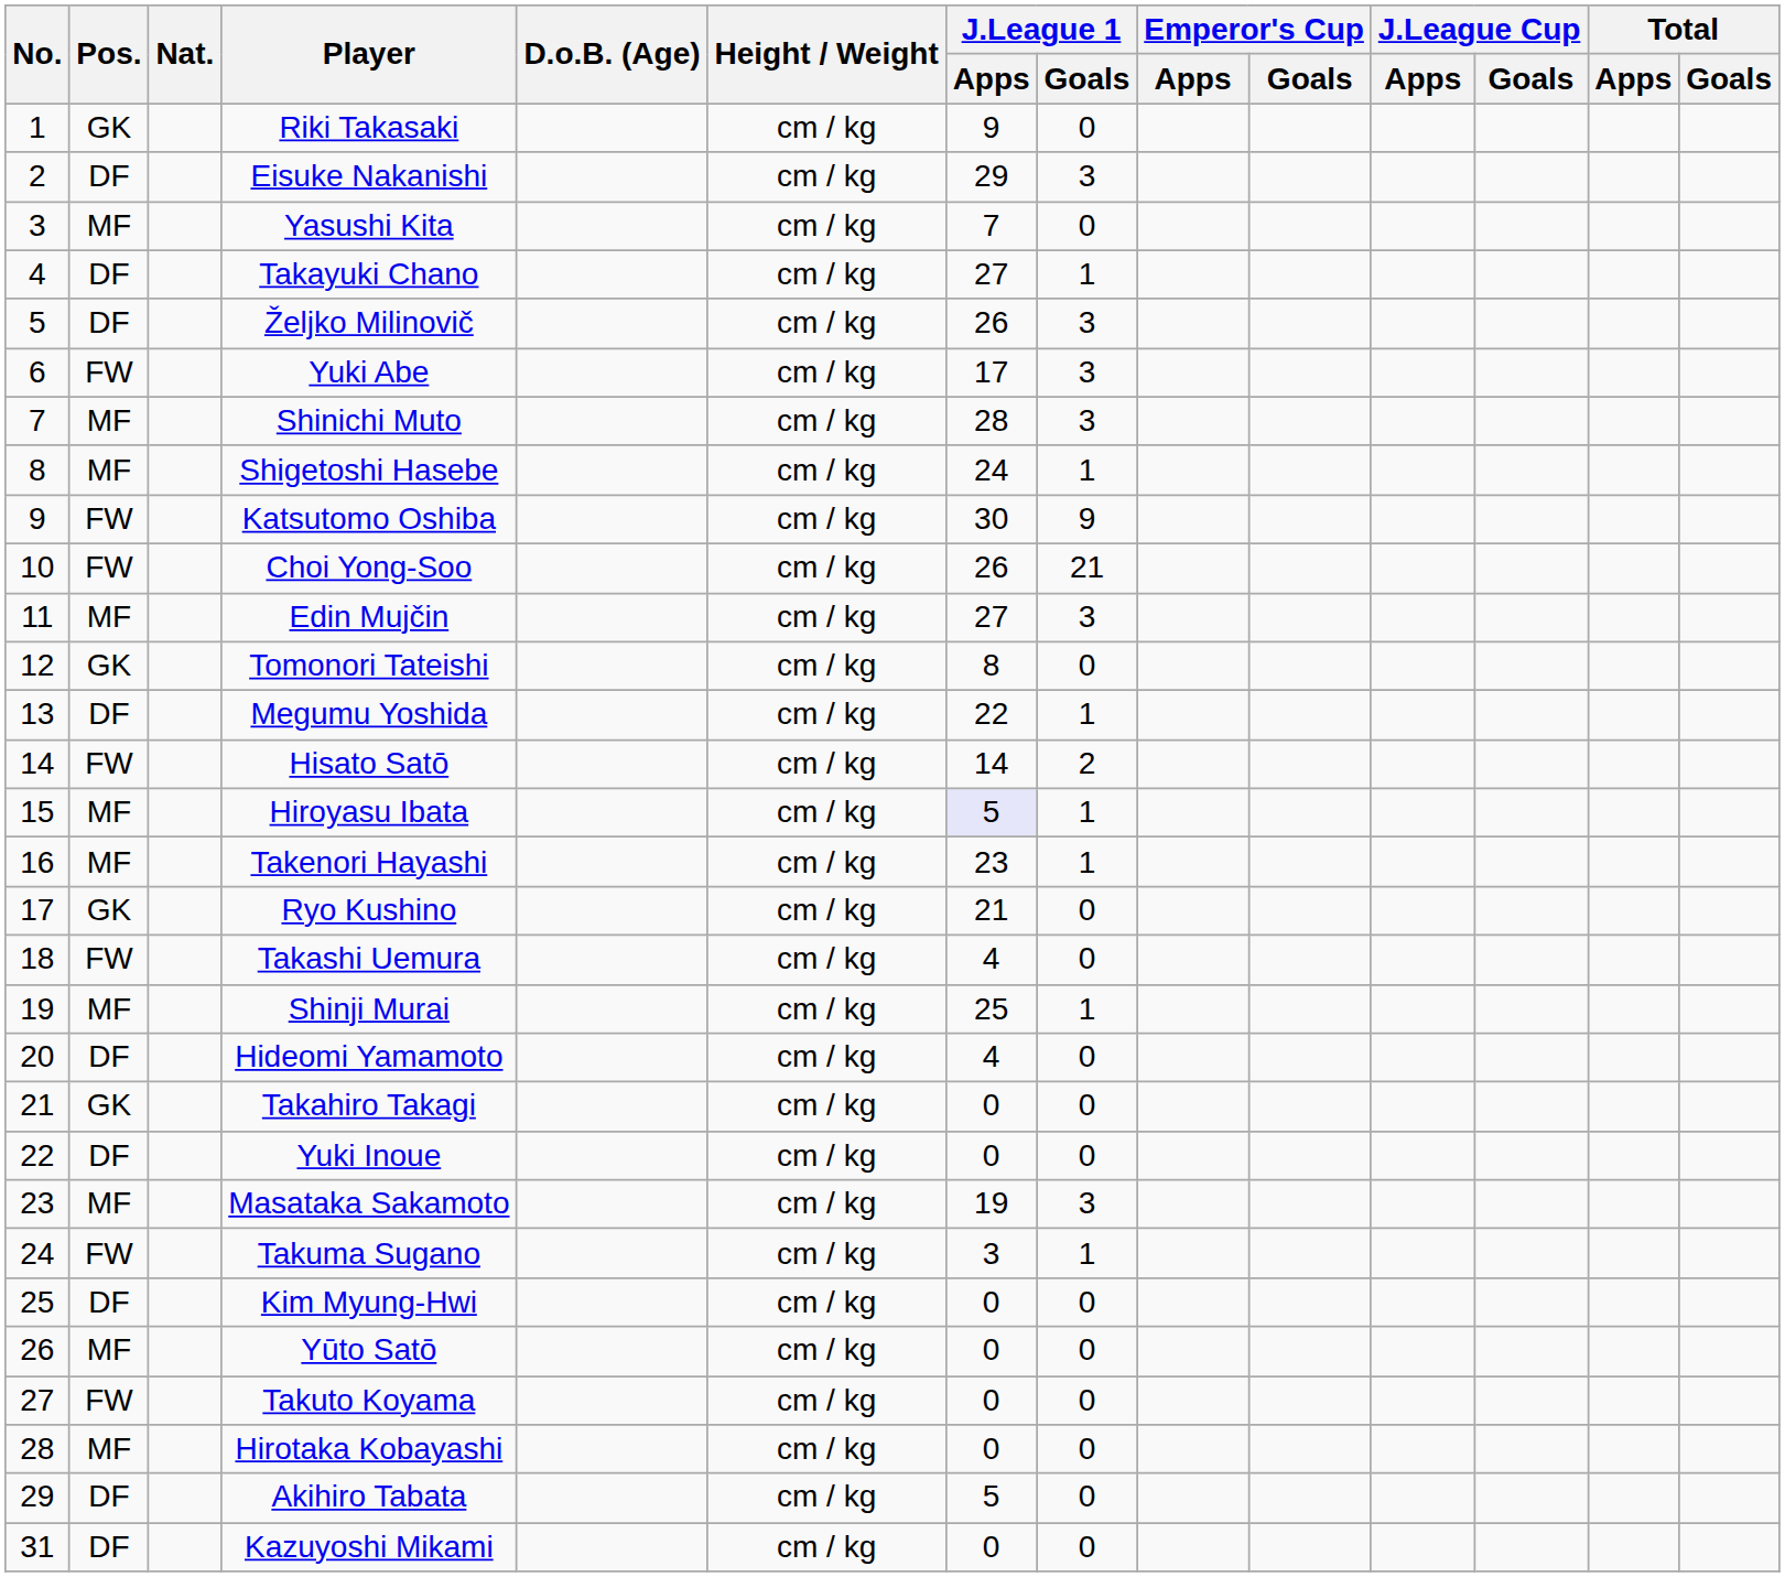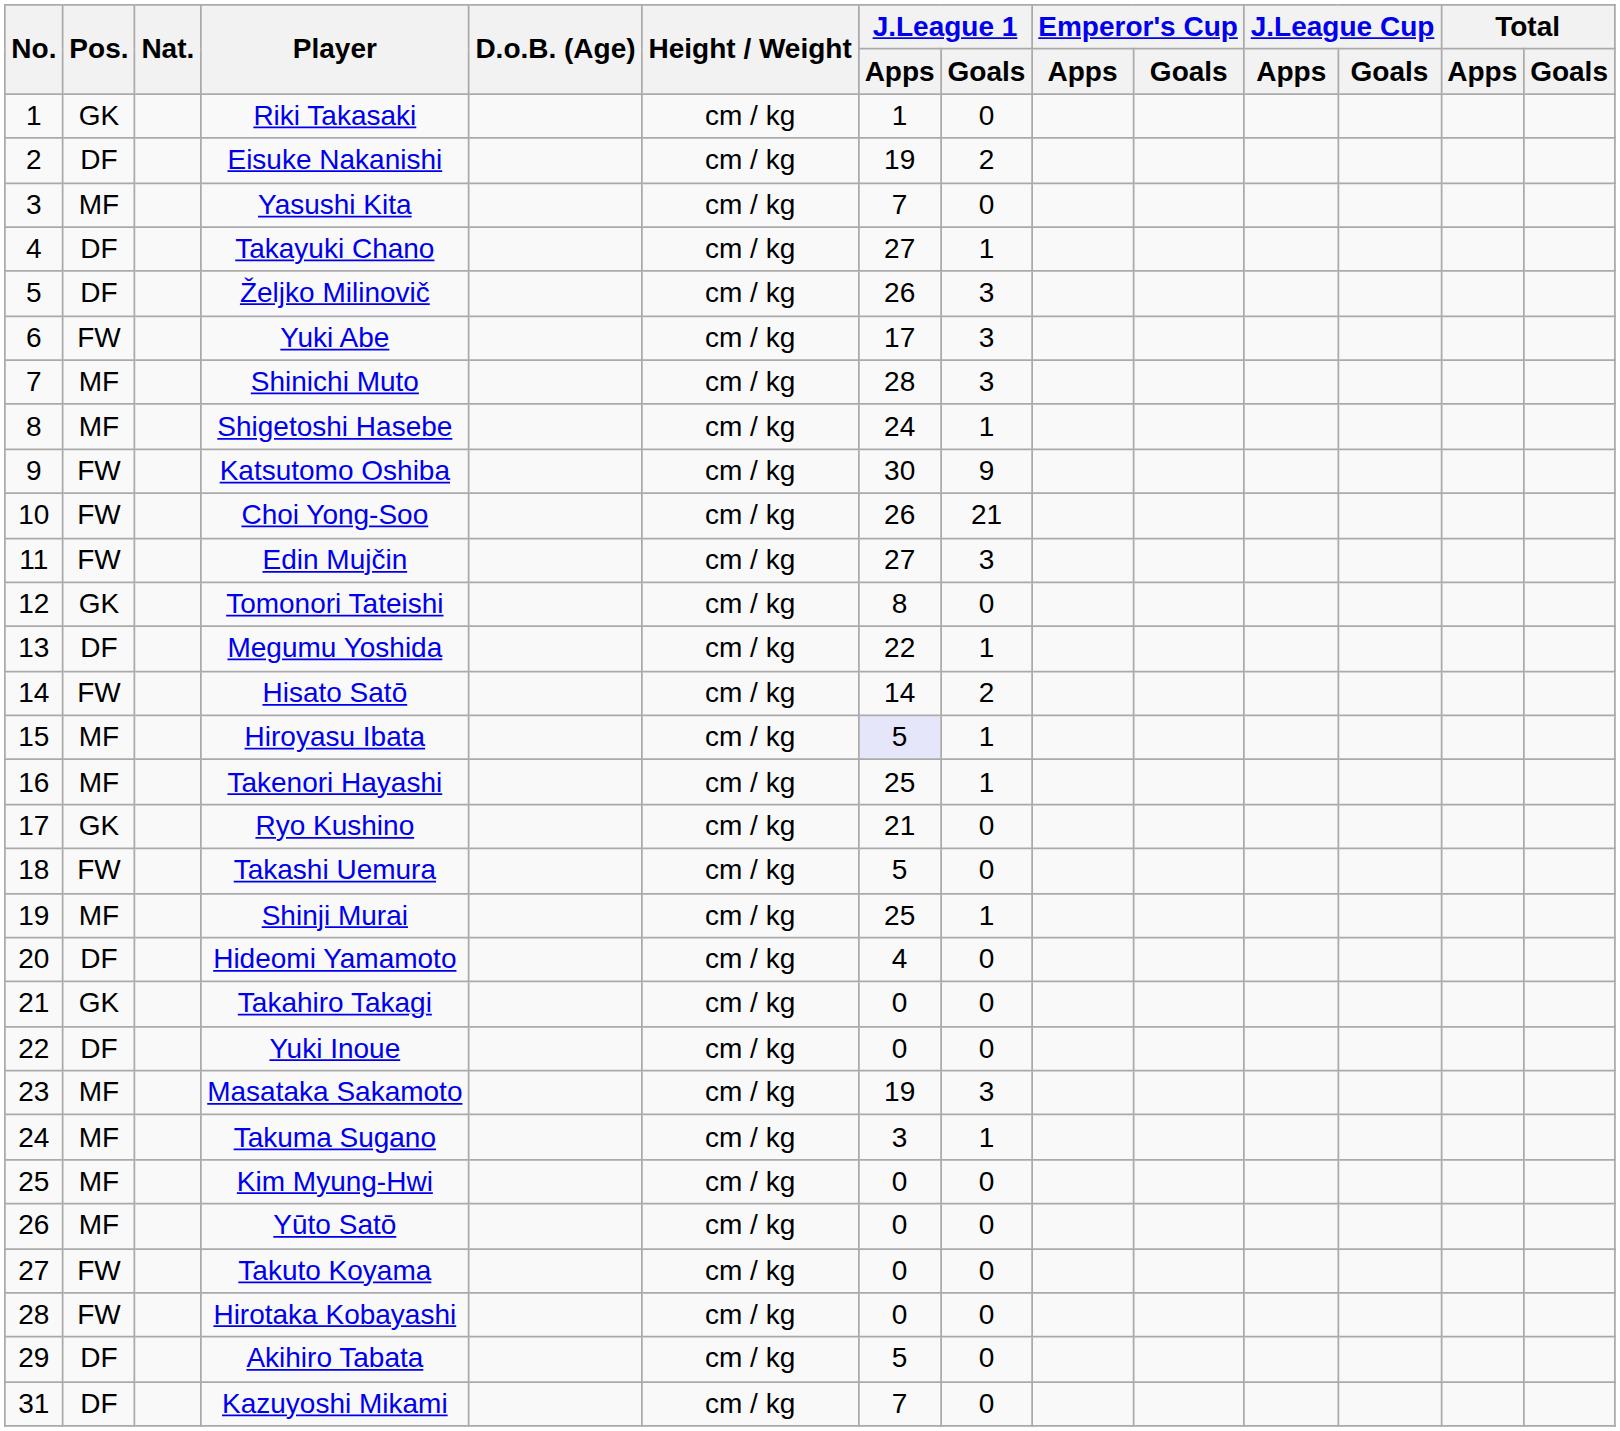Riki Takasaki | J.League 1 / Apps: 9 -> 1
Eisuke Nakanishi | J.League 1 / Apps: 29 -> 19
Eisuke Nakanishi | J.League 1 / Goals: 3 -> 2
Edin Mujčin | Pos.: MF -> FW
Takenori Hayashi | J.League 1 / Apps: 23 -> 25
Takashi Uemura | J.League 1 / Apps: 4 -> 5
Takuma Sugano | Pos.: FW -> MF
Kim Myung-Hwi | Pos.: DF -> MF
Hirotaka Kobayashi | Pos.: MF -> FW
Kazuyoshi Mikami | J.League 1 / Apps: 0 -> 7
